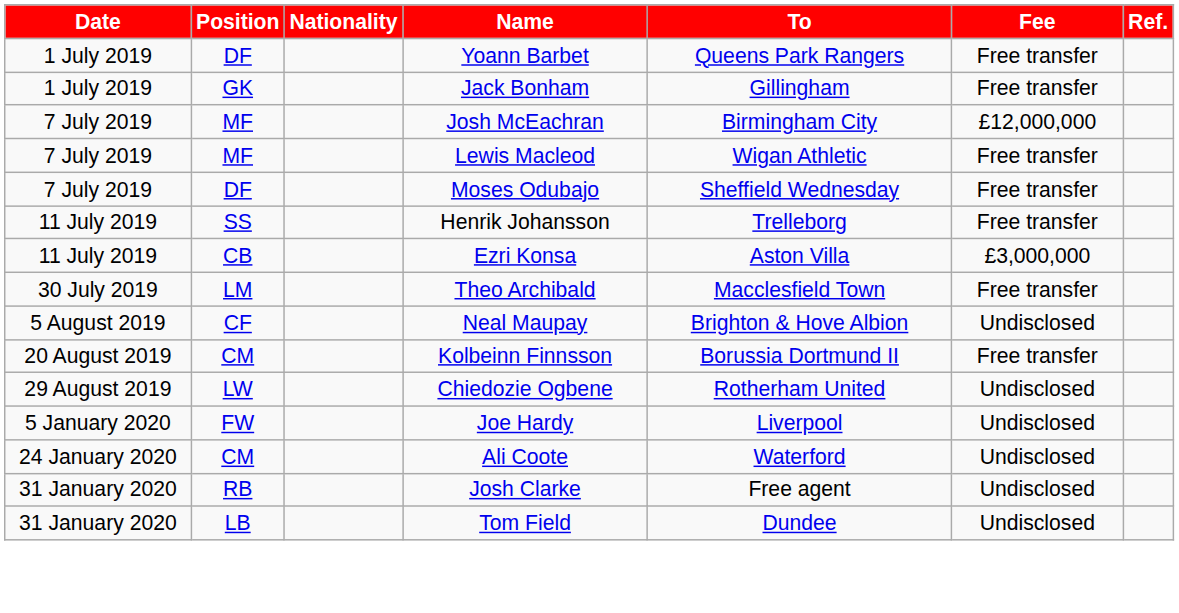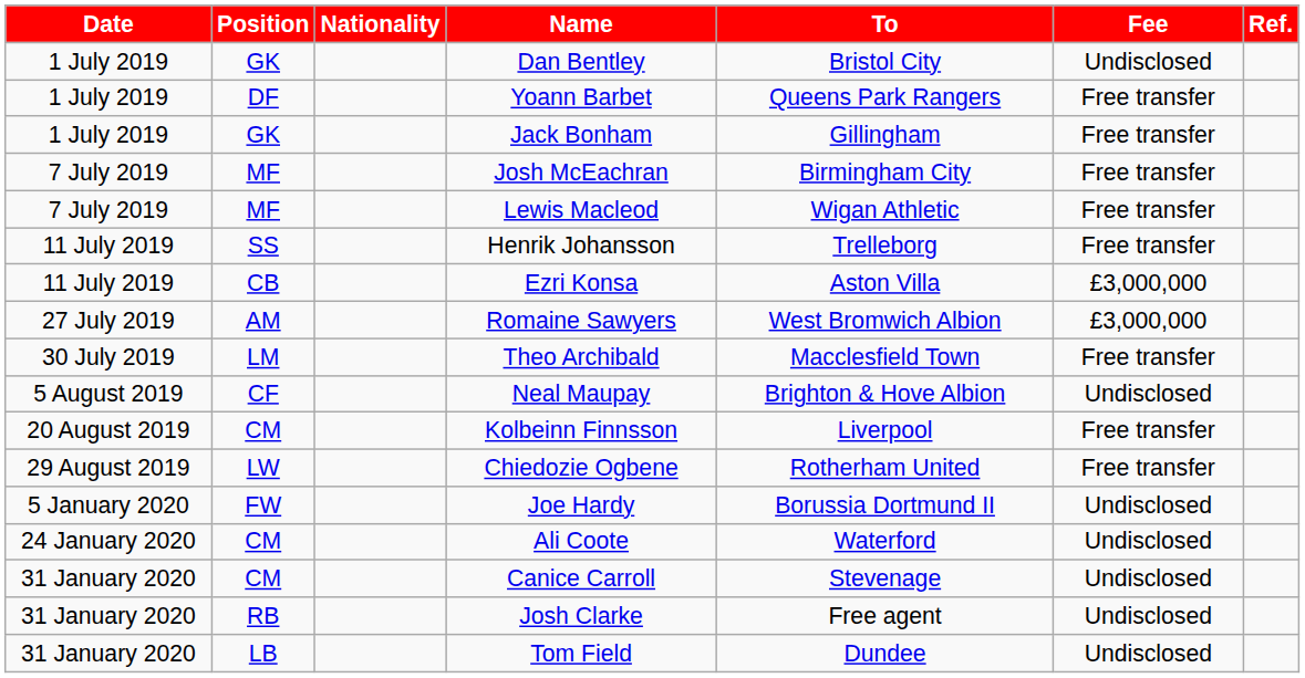+ row: 1 July 2019 | GK | Dan Bentley | Bristol City | Undisclosed
Josh McEachran | Fee: £12,000,000 -> Free transfer
- row: 7 July 2019 | DF | Moses Odubajo | Sheffield Wednesday | Free transfer
+ row: 27 July 2019 | AM | Romaine Sawyers | West Bromwich Albion | £3,000,000
Kolbeinn Finnsson | To: Borussia Dortmund II -> Liverpool
Chiedozie Ogbene | Fee: Undisclosed -> Free transfer
Joe Hardy | To: Liverpool -> Borussia Dortmund II
+ row: 31 January 2020 | CM | Canice Carroll | Stevenage | Undisclosed
